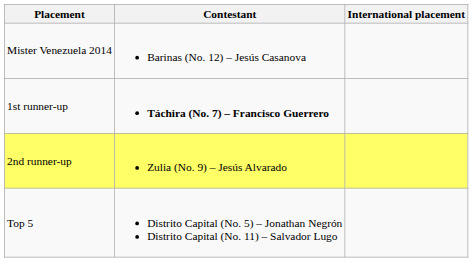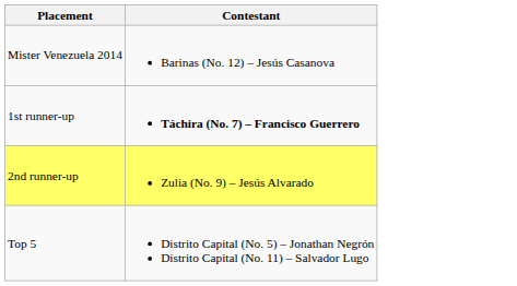- column: International placement
